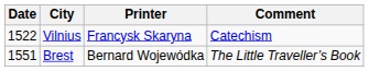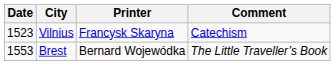Vilnius | Date: 1522 -> 1523
Brest | Date: 1551 -> 1553
